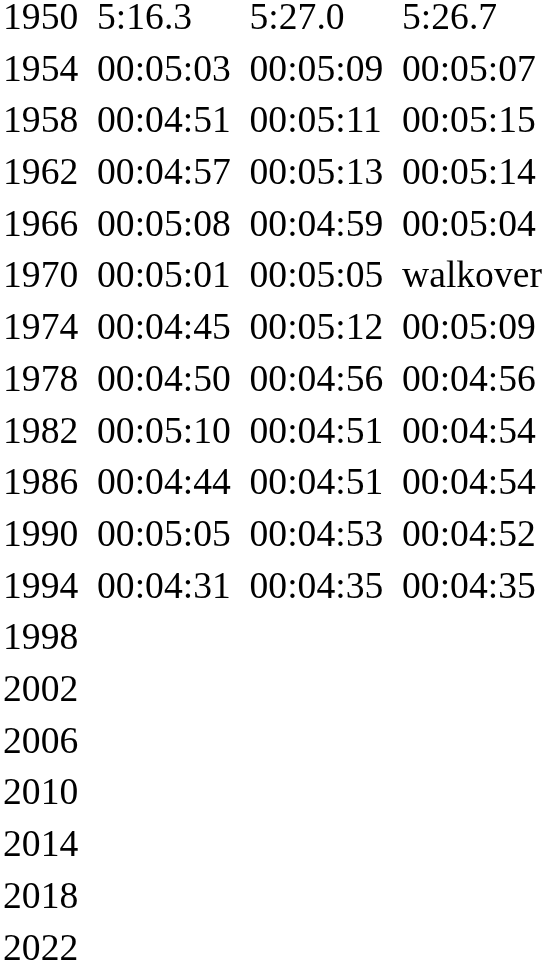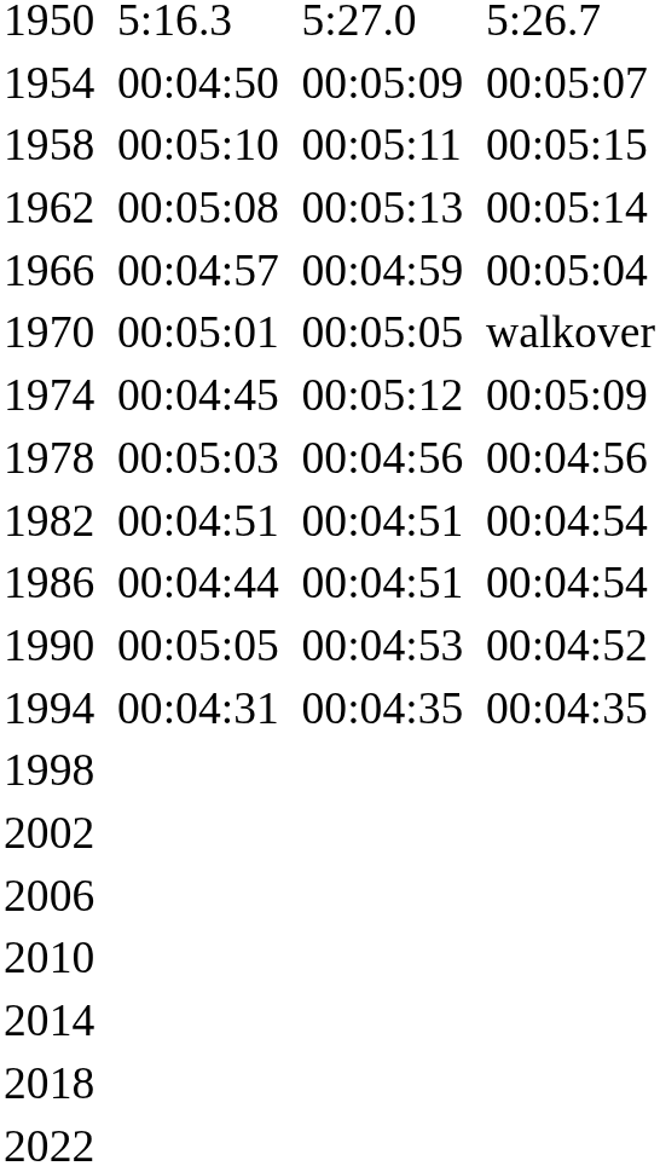1954 | column 3: 00:05:03 -> 00:04:50
1958 | column 3: 00:04:51 -> 00:05:10
1962 | column 3: 00:04:57 -> 00:05:08
1966 | column 3: 00:05:08 -> 00:04:57
1978 | column 3: 00:04:50 -> 00:05:03
1982 | column 3: 00:05:10 -> 00:04:51
